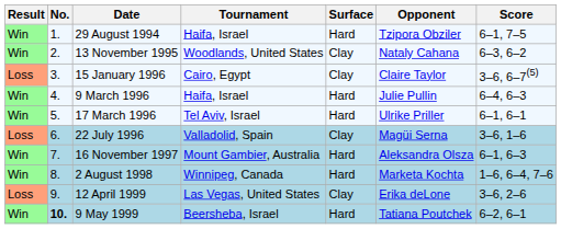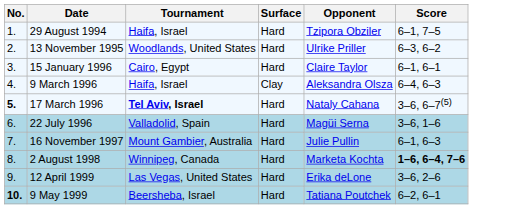- column: Result | Win | Win | Loss | Win | Win | Loss | Win | Win | Loss | Win
13 November 1995 | Surface: Clay -> Hard
13 November 1995 | Opponent: Nataly Cahana -> Ulrike Priller
15 January 1996 | Surface: Clay -> Hard
15 January 1996 | Score: 3–6, 6–7(5) -> 6–1, 6–1
9 March 1996 | Surface: Hard -> Clay
9 March 1996 | Opponent: Julie Pullin -> Aleksandra Olsza
17 March 1996 | No.: normal -> bold
17 March 1996 | Tournament: normal -> bold
17 March 1996 | Opponent: Ulrike Priller -> Nataly Cahana
17 March 1996 | Score: 6–1, 6–1 -> 3–6, 6–7(5)
22 July 1996 | Surface: Clay -> Hard
16 November 1997 | Opponent: Aleksandra Olsza -> Julie Pullin
2 August 1998 | Score: normal -> bold
12 April 1999 | Surface: Clay -> Hard
